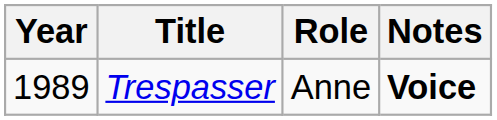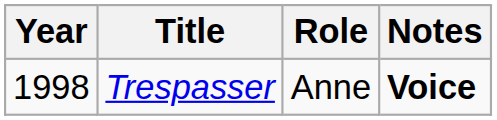Trespasser | Year: 1989 -> 1998
